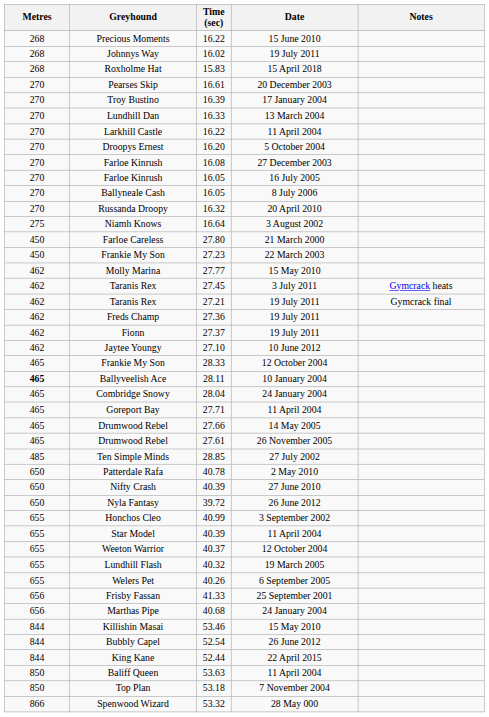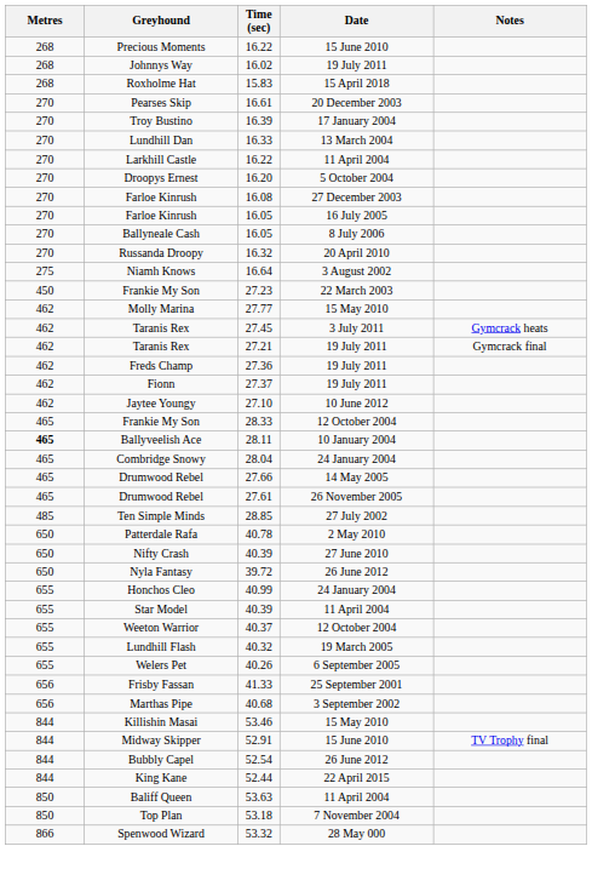- row: 450 | Farloe Careless | 27.80 | 21 March 2000
- row: 465 | Goreport Bay | 27.71 | 11 April 2004
Honchos Cleo | Date: 3 September 2002 -> 24 January 2004
Marthas Pipe | Date: 24 January 2004 -> 3 September 2002
+ row: 844 | Midway Skipper | 52.91 | 15 June 2010 | TV Trophy final
